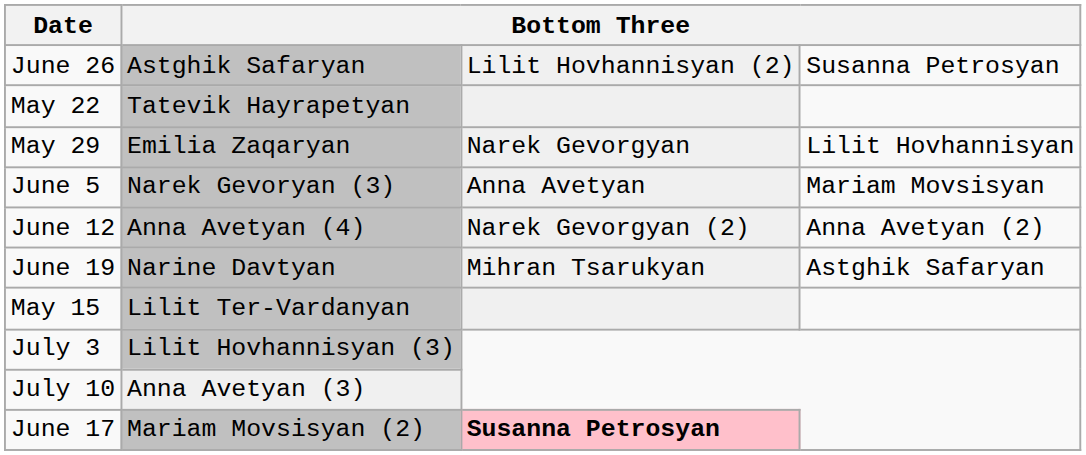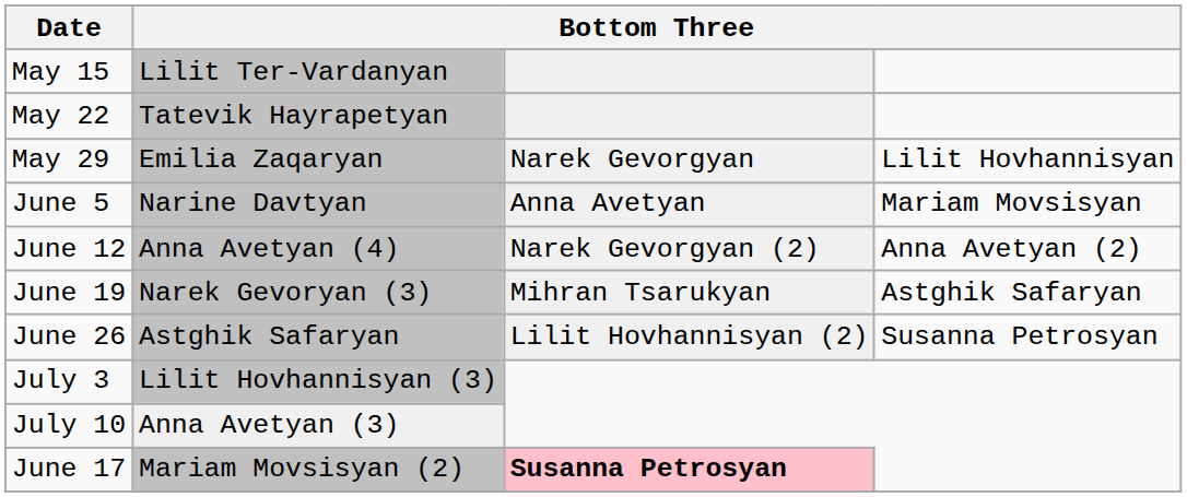rows swapped: May 15 <-> June 26
June 5 | column 2: Narek Gevoryan (3) -> Narine Davtyan
June 19 | column 2: Narine Davtyan -> Narek Gevoryan (3)
